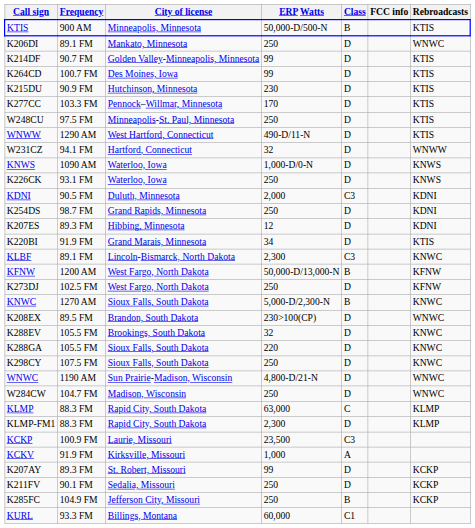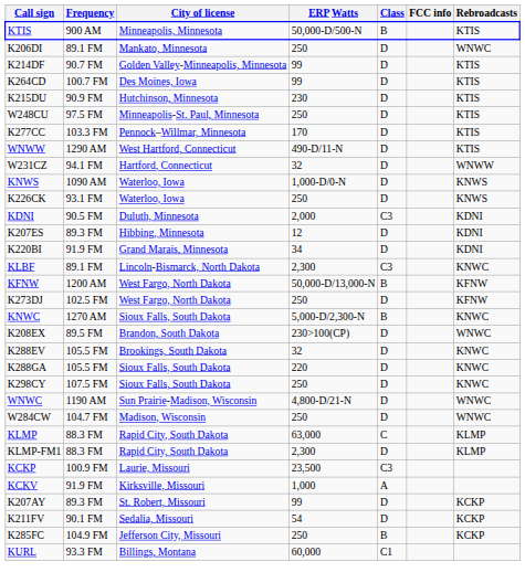rows swapped: W248CU <-> K277CC
- row: K254DS | 98.7 FM | Grand Rapids, Minnesota | 250 | D | KDNI
K220BI | Rebroadcasts: KTIS -> KDNI
K211FV | ERP Watts: 250 -> 54
